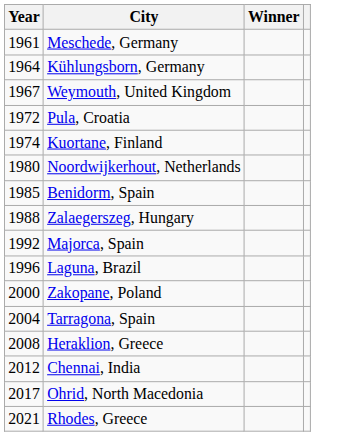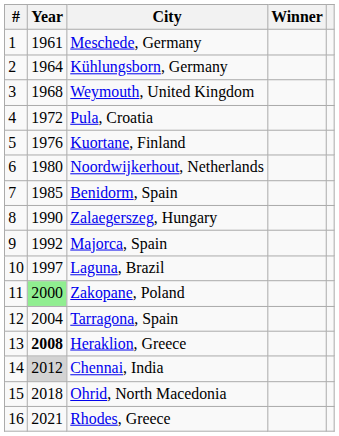+ column: # | 1 | 2 | 3 | 4 | 5 | 6 | 7 | 8 | 9 | 10 | 11 | 12 | 13 | 14 | 15 | 16
Weymouth, United Kingdom | Year: 1967 -> 1968
Kuortane, Finland | Year: 1974 -> 1976
Zalaegerszeg, Hungary | Year: 1988 -> 1990
Laguna, Brazil | Year: 1996 -> 1997
Zakopane, Poland | Year: no background -> lightgreen background
Heraklion, Greece | Year: normal -> bold
Chennai, India | Year: no background -> lightgrey background
Ohrid, North Macedonia | Year: 2017 -> 2018
